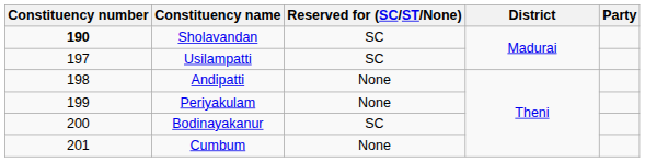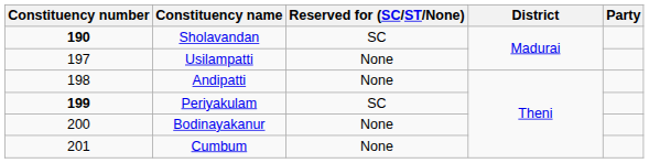Usilampatti | Reserved for (SC/ST/None): SC -> None
Periyakulam | Constituency number: normal -> bold
Periyakulam | Reserved for (SC/ST/None): None -> SC
Bodinayakanur | Reserved for (SC/ST/None): SC -> None
